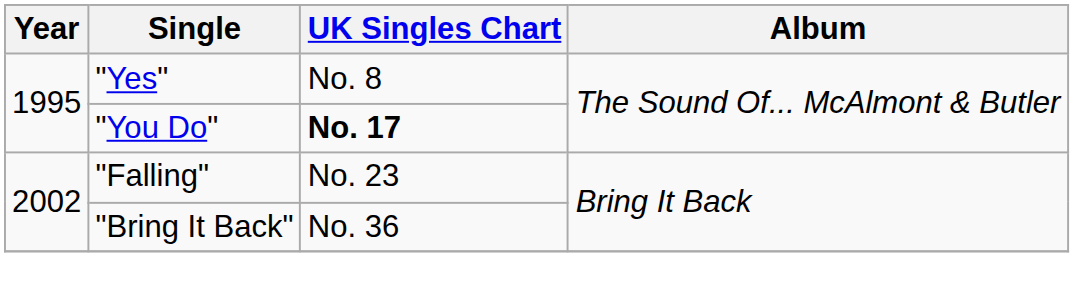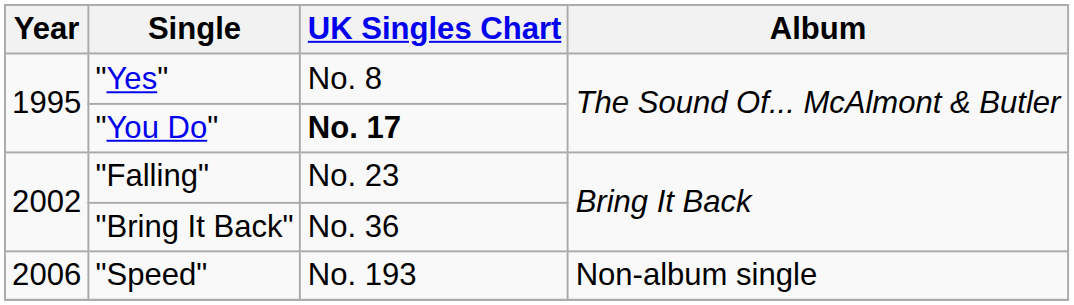+ row: 2006 | "Speed" | No. 193 | Non-album single
